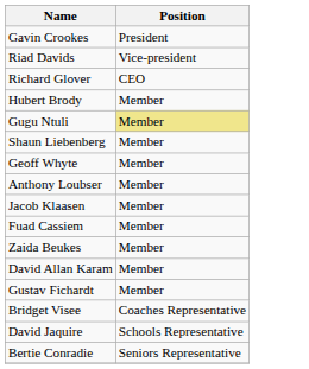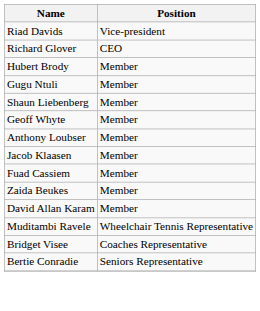- row: Gavin Crookes | President
Gugu Ntuli | Position: khaki background -> no background
- row: Gustav Fichardt | Member
+ row: Muditambi Ravele | Wheelchair Tennis Representative
- row: David Jaquire | Schools Representative
